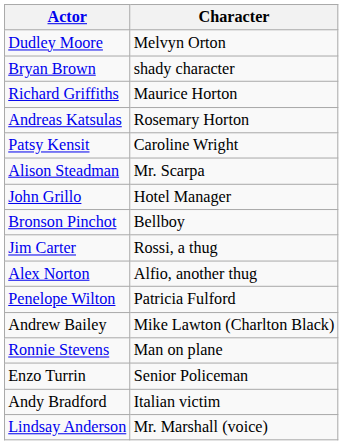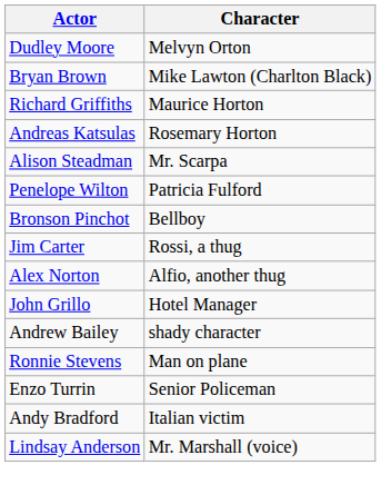Bryan Brown | Character: shady character -> Mike Lawton (Charlton Black)
- row: Patsy Kensit | Caroline Wright
rows swapped: Penelope Wilton <-> John Grillo
Andrew Bailey | Character: Mike Lawton (Charlton Black) -> shady character
